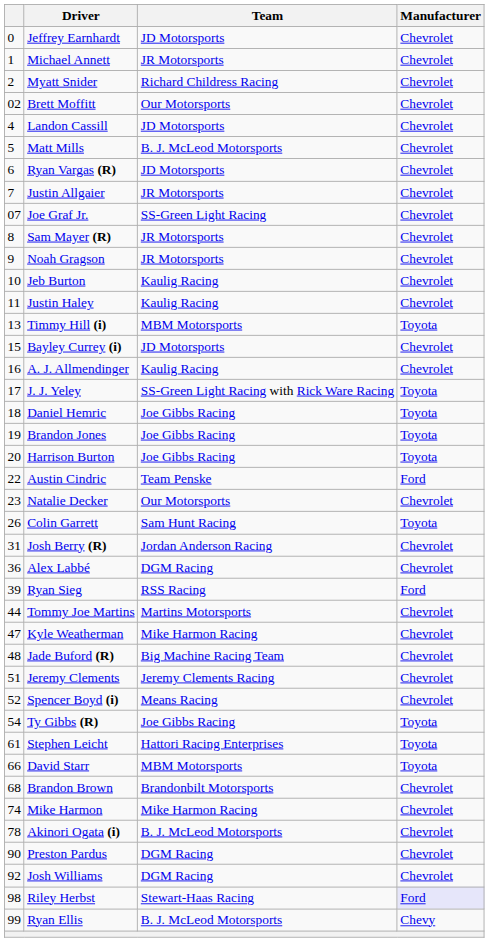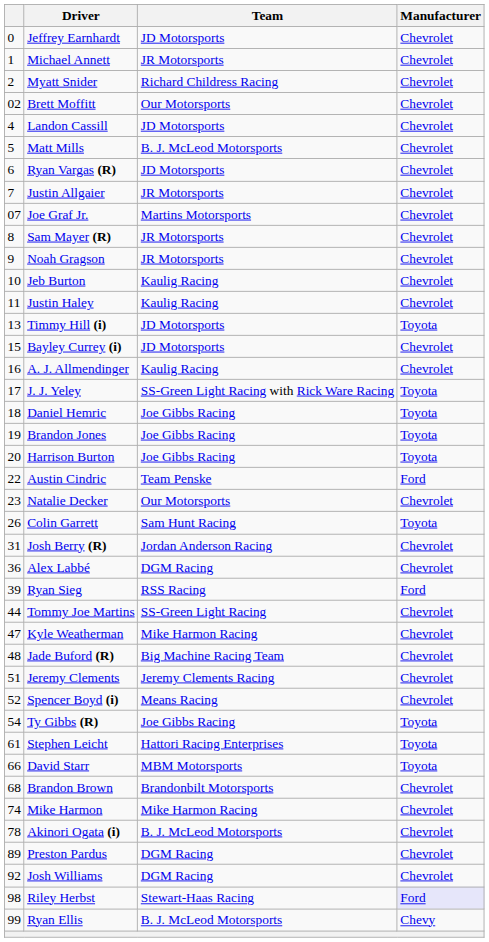Joe Graf Jr. | Team: SS-Green Light Racing -> Martins Motorsports
Timmy Hill (i) | Team: MBM Motorsports -> JD Motorsports
Tommy Joe Martins | Team: Martins Motorsports -> SS-Green Light Racing
Preston Pardus | column 1: 90 -> 89
